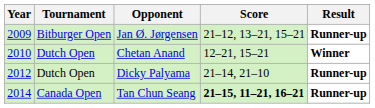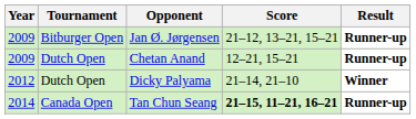Chetan Anand | Year: 2010 -> 2009
Chetan Anand | Result: Winner -> Runner-up
Dicky Palyama | Result: Runner-up -> Winner
